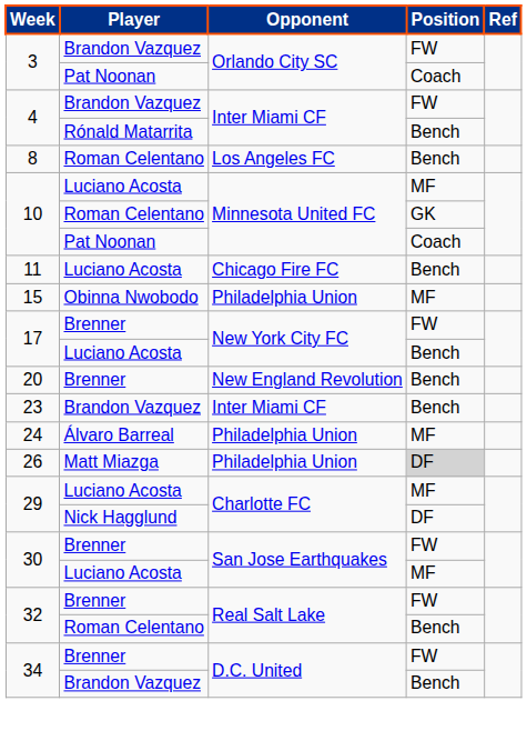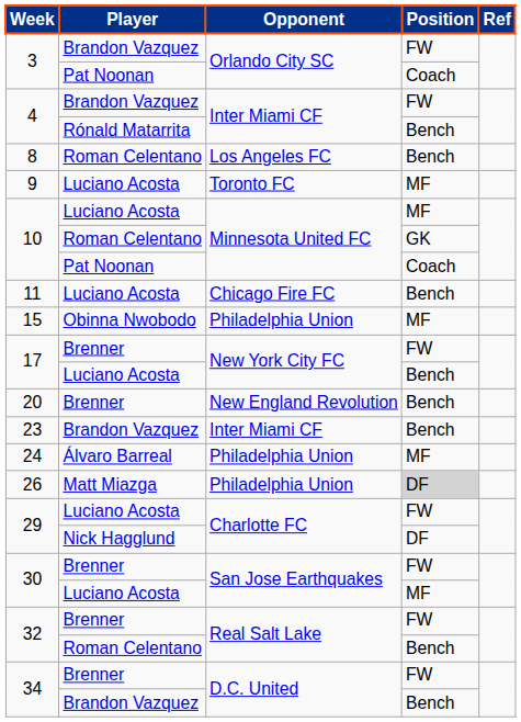+ row: 9 | Luciano Acosta | Toronto FC | MF
29 / Luciano Acosta | Position: MF -> FW
